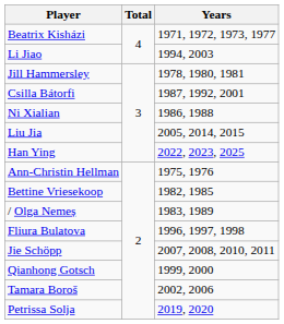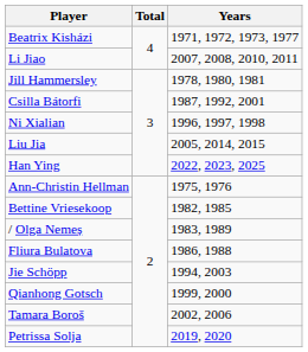Li Jiao | Years: 1994, 2003 -> 2007, 2008, 2010, 2011
Ni Xialian | Years: 1986, 1988 -> 1996, 1997, 1998
Fliura Bulatova | Years: 1996, 1997, 1998 -> 1986, 1988
Jie Schöpp | Years: 2007, 2008, 2010, 2011 -> 1994, 2003
